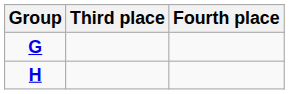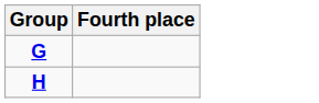- column: Third place
